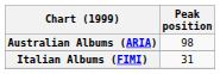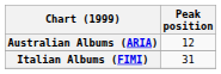Australian Albums (ARIA) | Peak position: 98 -> 12
